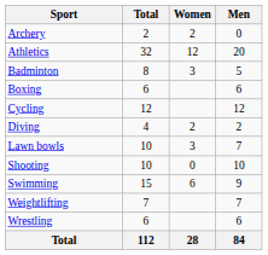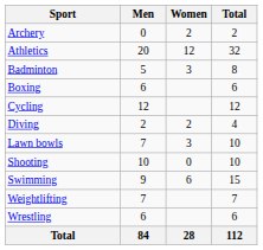columns swapped: Men <-> Total
